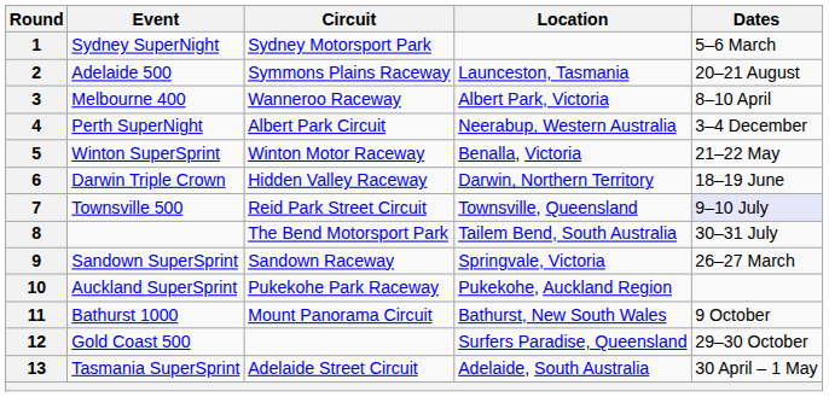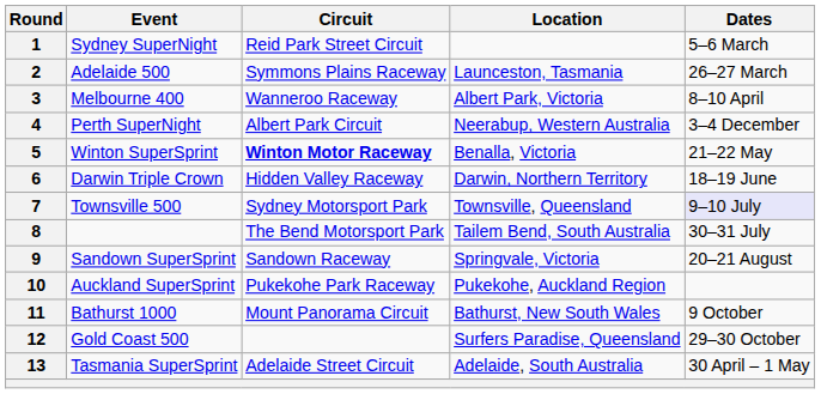1 | Circuit: Sydney Motorsport Park -> Reid Park Street Circuit
2 | Dates: 20–21 August -> 26–27 March
5 | Circuit: normal -> bold
7 | Circuit: Reid Park Street Circuit -> Sydney Motorsport Park
9 | Dates: 26–27 March -> 20–21 August
